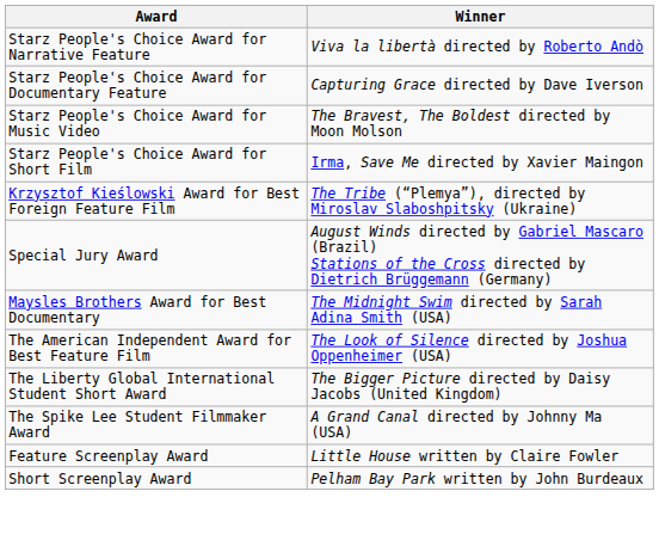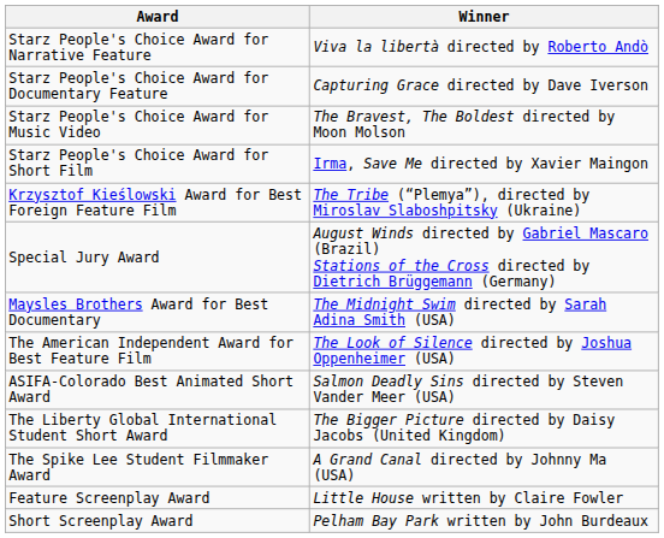+ row: ASIFA-Colorado Best Animated Short Award | Salmon Deadly Sins directed by Steven Vander Meer (USA)
